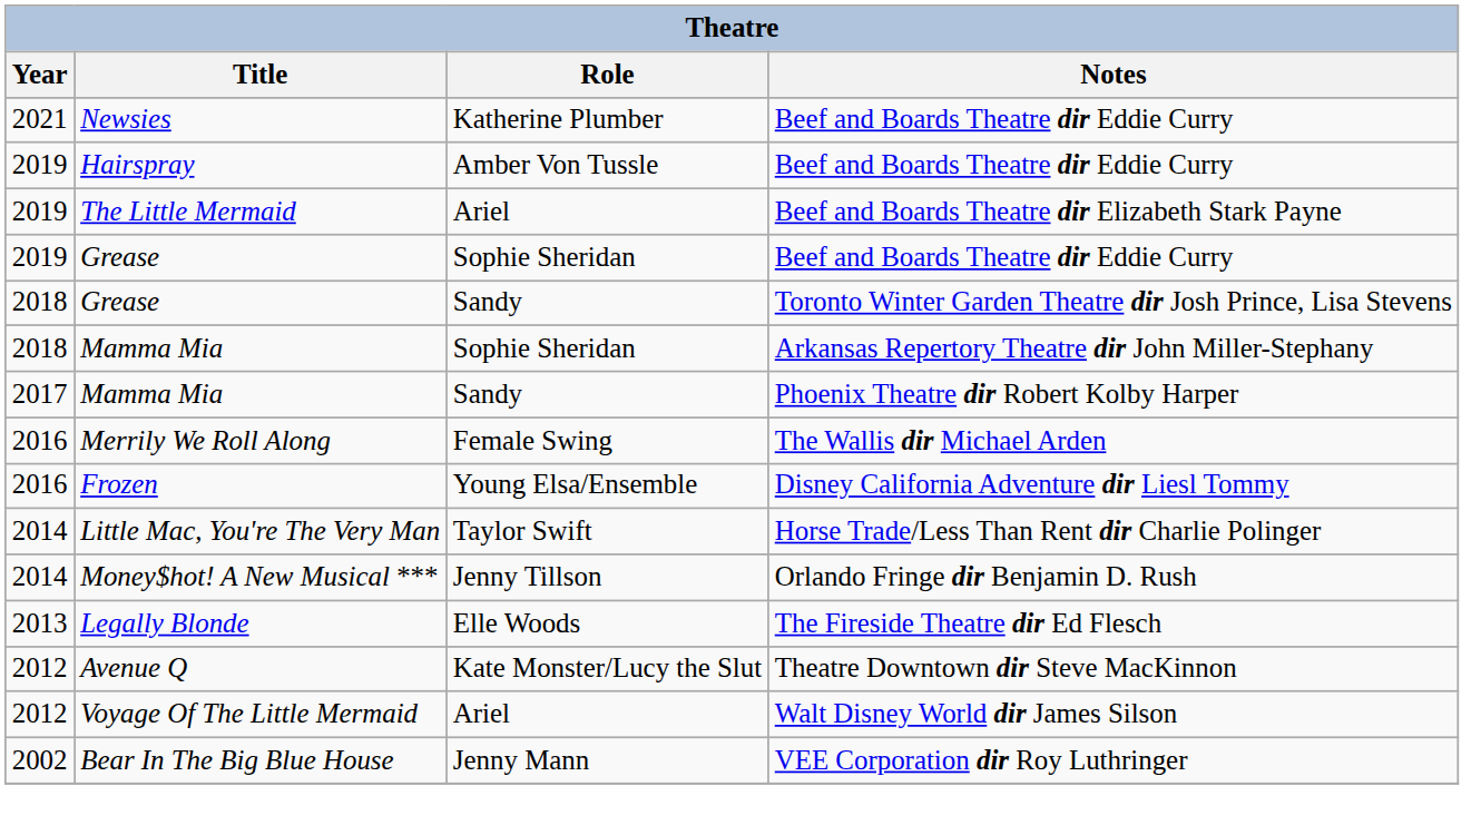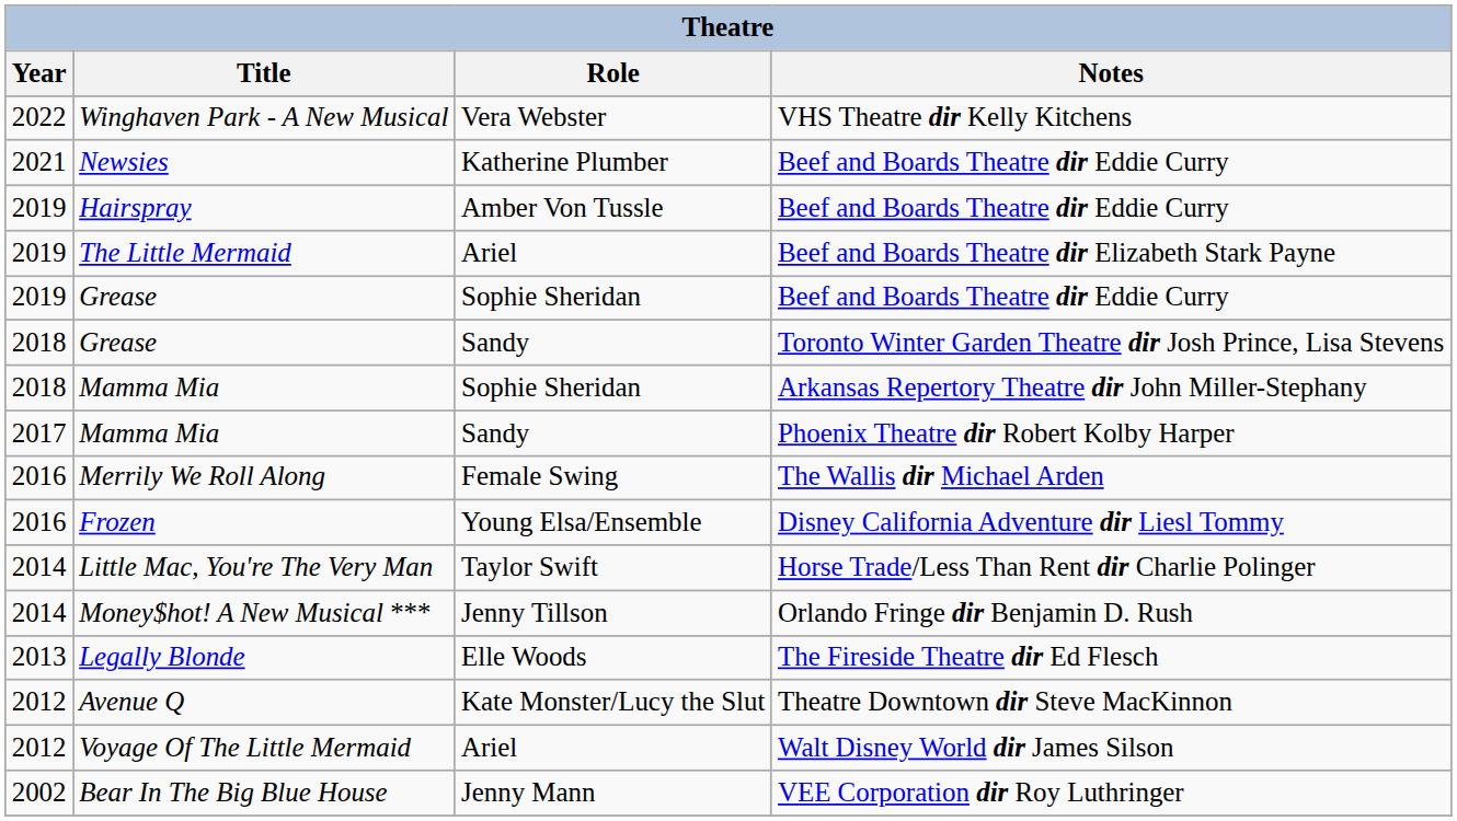+ row: 2022 | Winghaven Park - A New Musical | Vera Webster | VHS Theatre dir Kelly Kitchens
